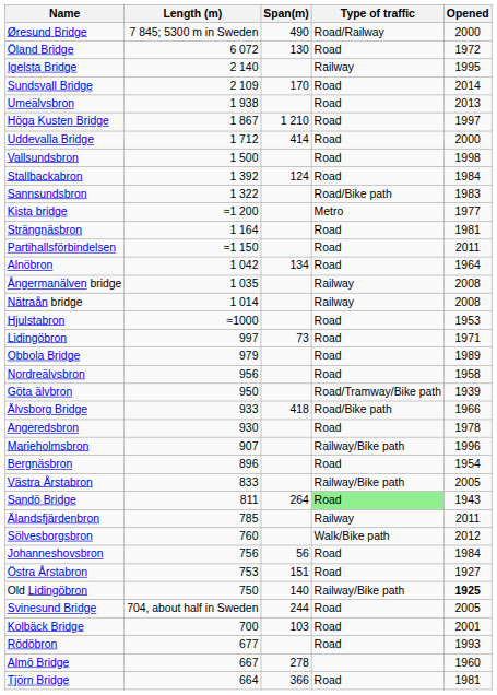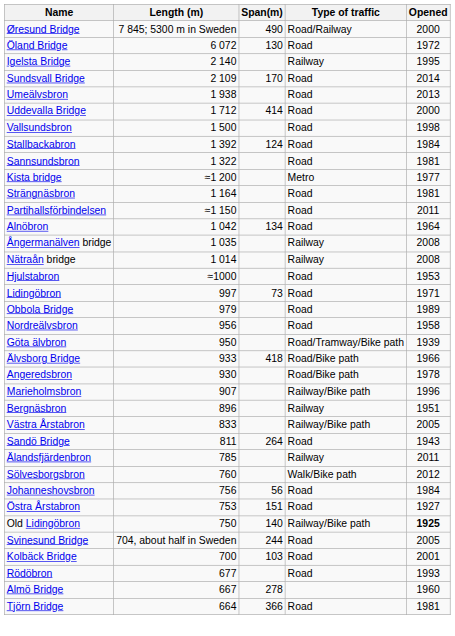- row: Höga Kusten Bridge | 1 867 | 1 210 | Road | 1997
Sannsundsbron | Type of traffic: Road/Bike path -> Road
Sannsundsbron | Opened: 1983 -> 1981
Angeredsbron | Type of traffic: Road -> Road/Bike path
Bergnäsbron | Type of traffic: Road -> Railway
Bergnäsbron | Opened: 1954 -> 1951
Sandö Bridge | Type of traffic: lightgreen background -> no background
